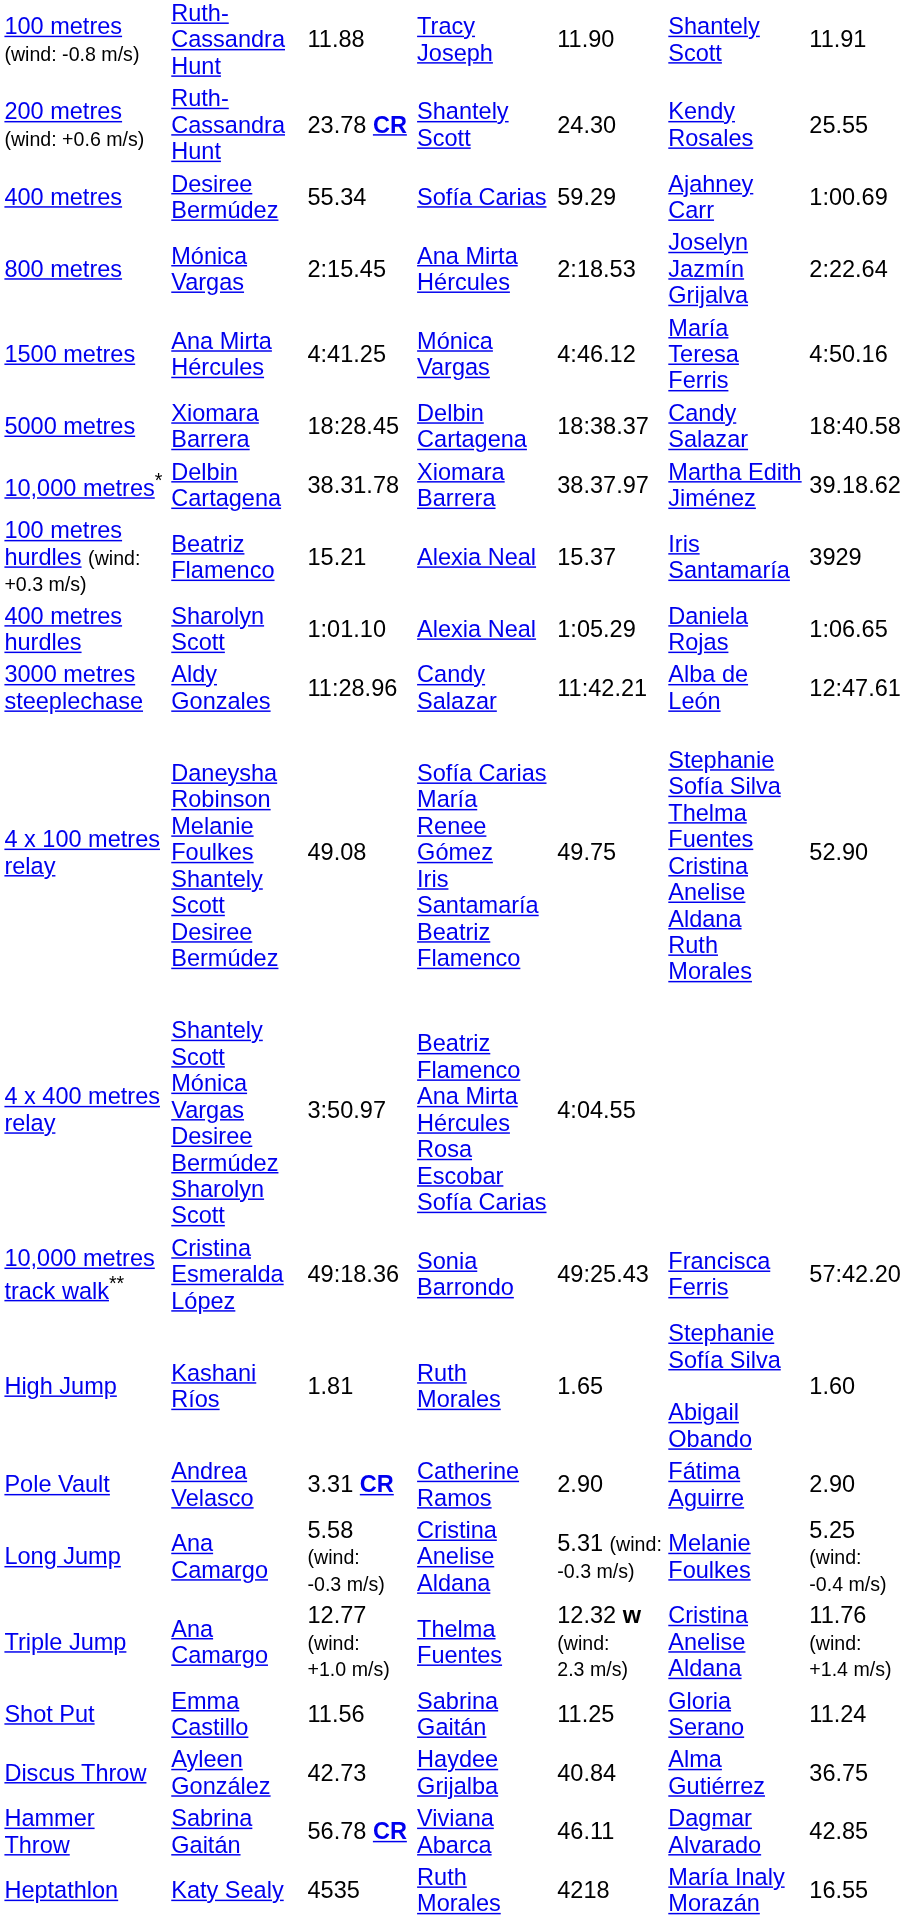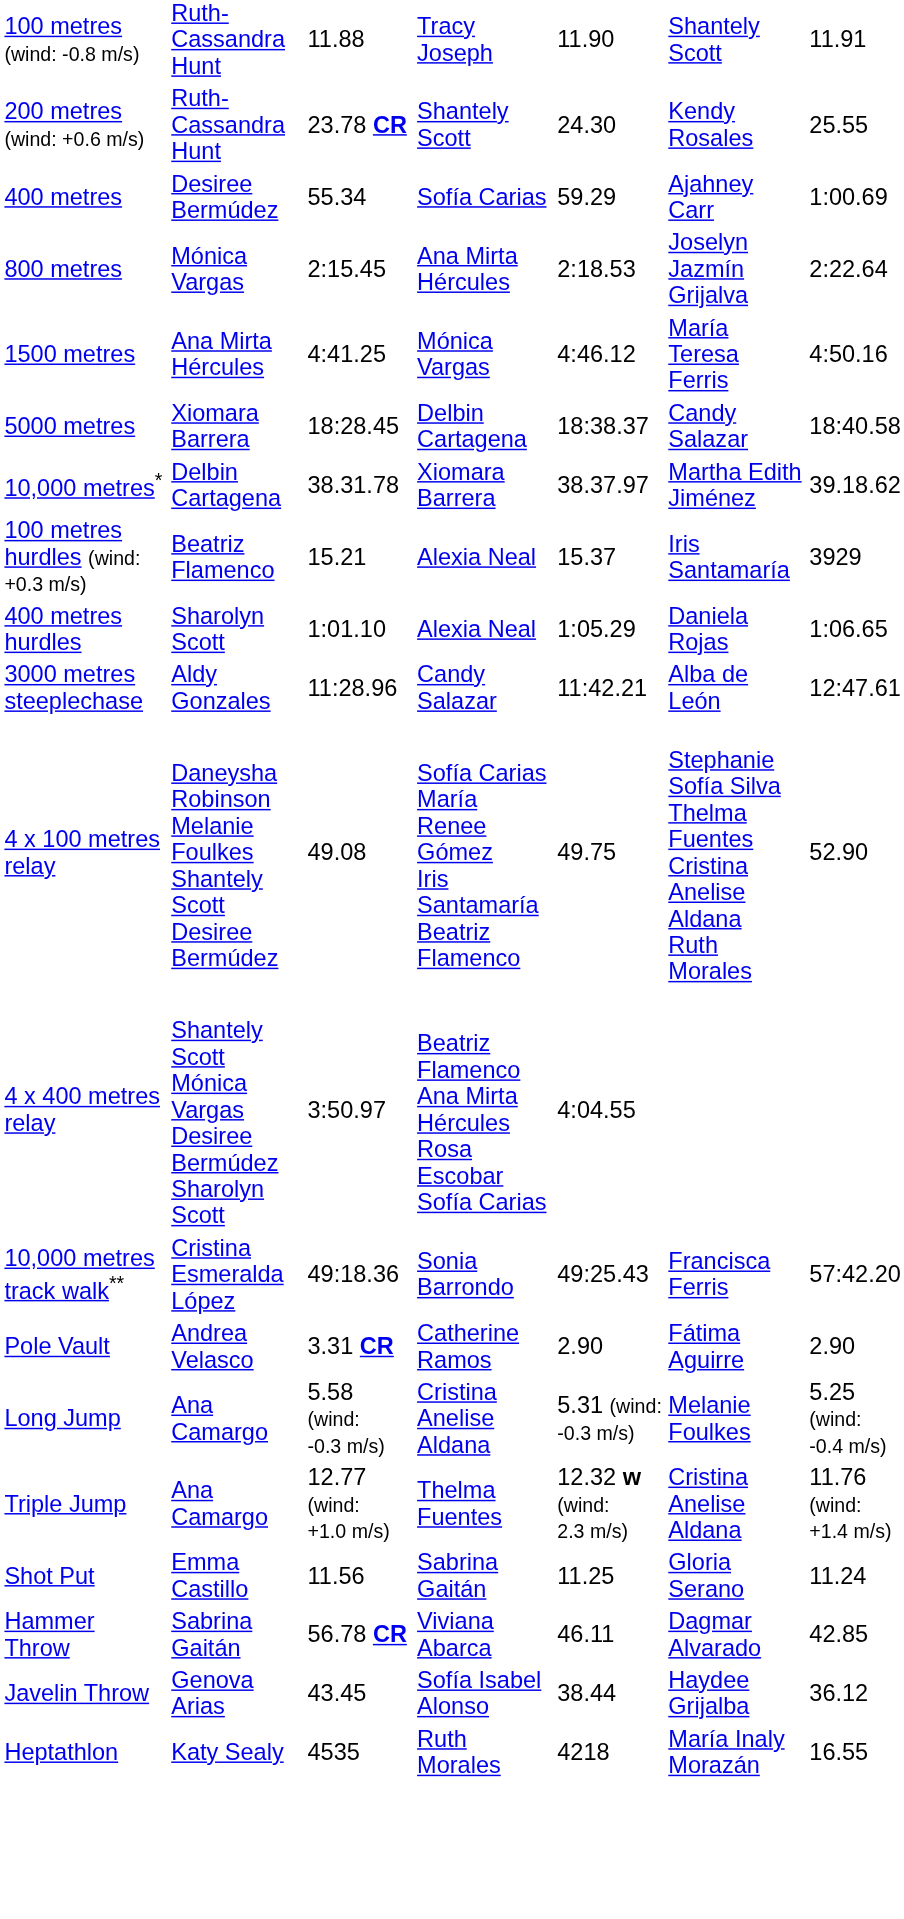- row: High Jump | Kashani Ríos | 1.81 | Ruth Morales | 1.65 | Stephanie Sofía Silva Abigail Obando | 1.60
- row: Discus Throw | Ayleen González | 42.73 | Haydee Grijalba | 40.84 | Alma Gutiérrez | 36.75
+ row: Javelin Throw | Genova Arias | 43.45 | Sofía Isabel Alonso | 38.44 | Haydee Grijalba | 36.12
